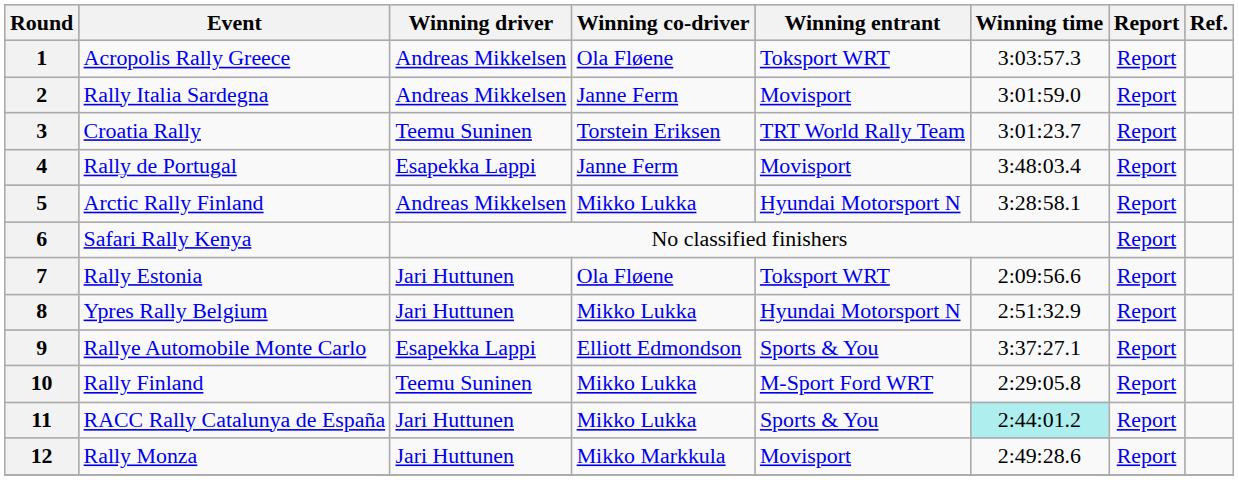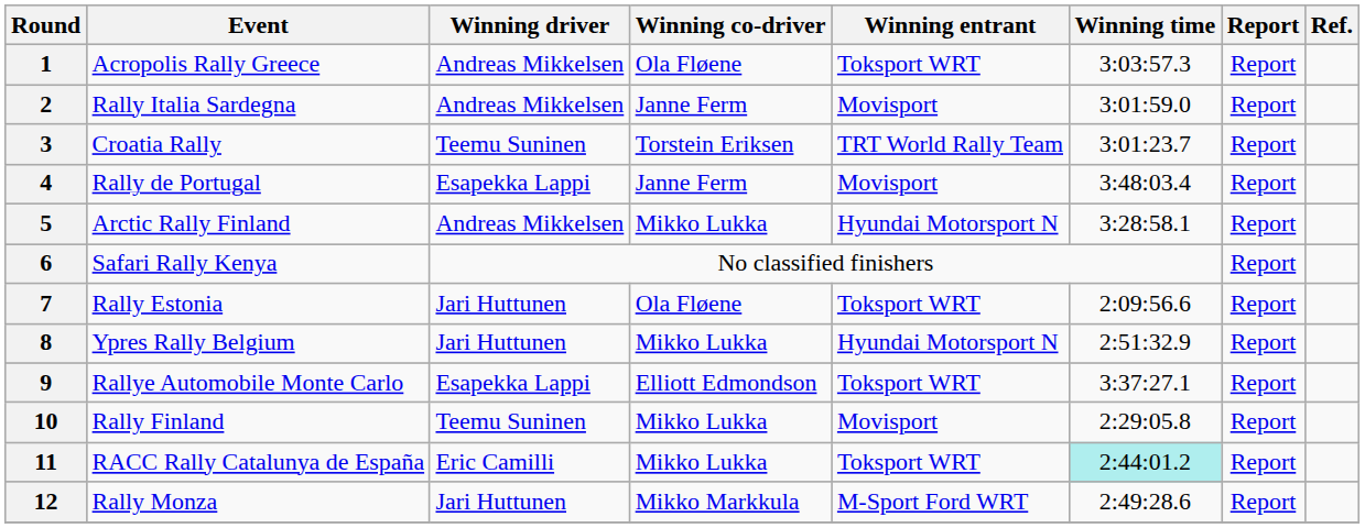9 | Winning entrant: Sports & You -> Toksport WRT
10 | Winning entrant: M-Sport Ford WRT -> Movisport
11 | Winning driver: Jari Huttunen -> Eric Camilli
11 | Winning entrant: Sports & You -> Toksport WRT
12 | Winning entrant: Movisport -> M-Sport Ford WRT
